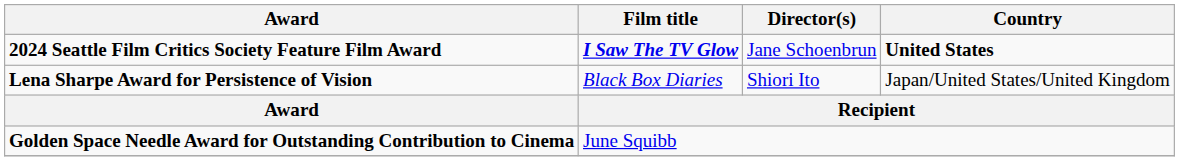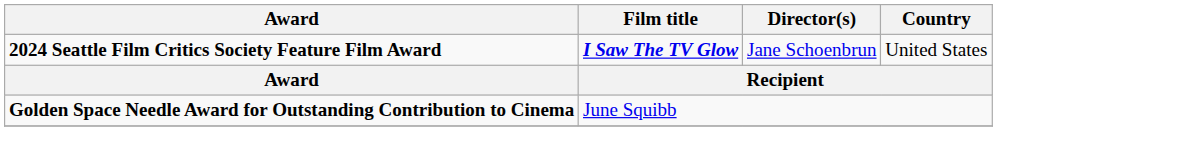2024 Seattle Film Critics Society Feature Film Award | Country: bold -> normal
- row: Lena Sharpe Award for Persistence of Vision | Black Box Diaries | Shiori Ito | Japan/United States/United Kingdom
